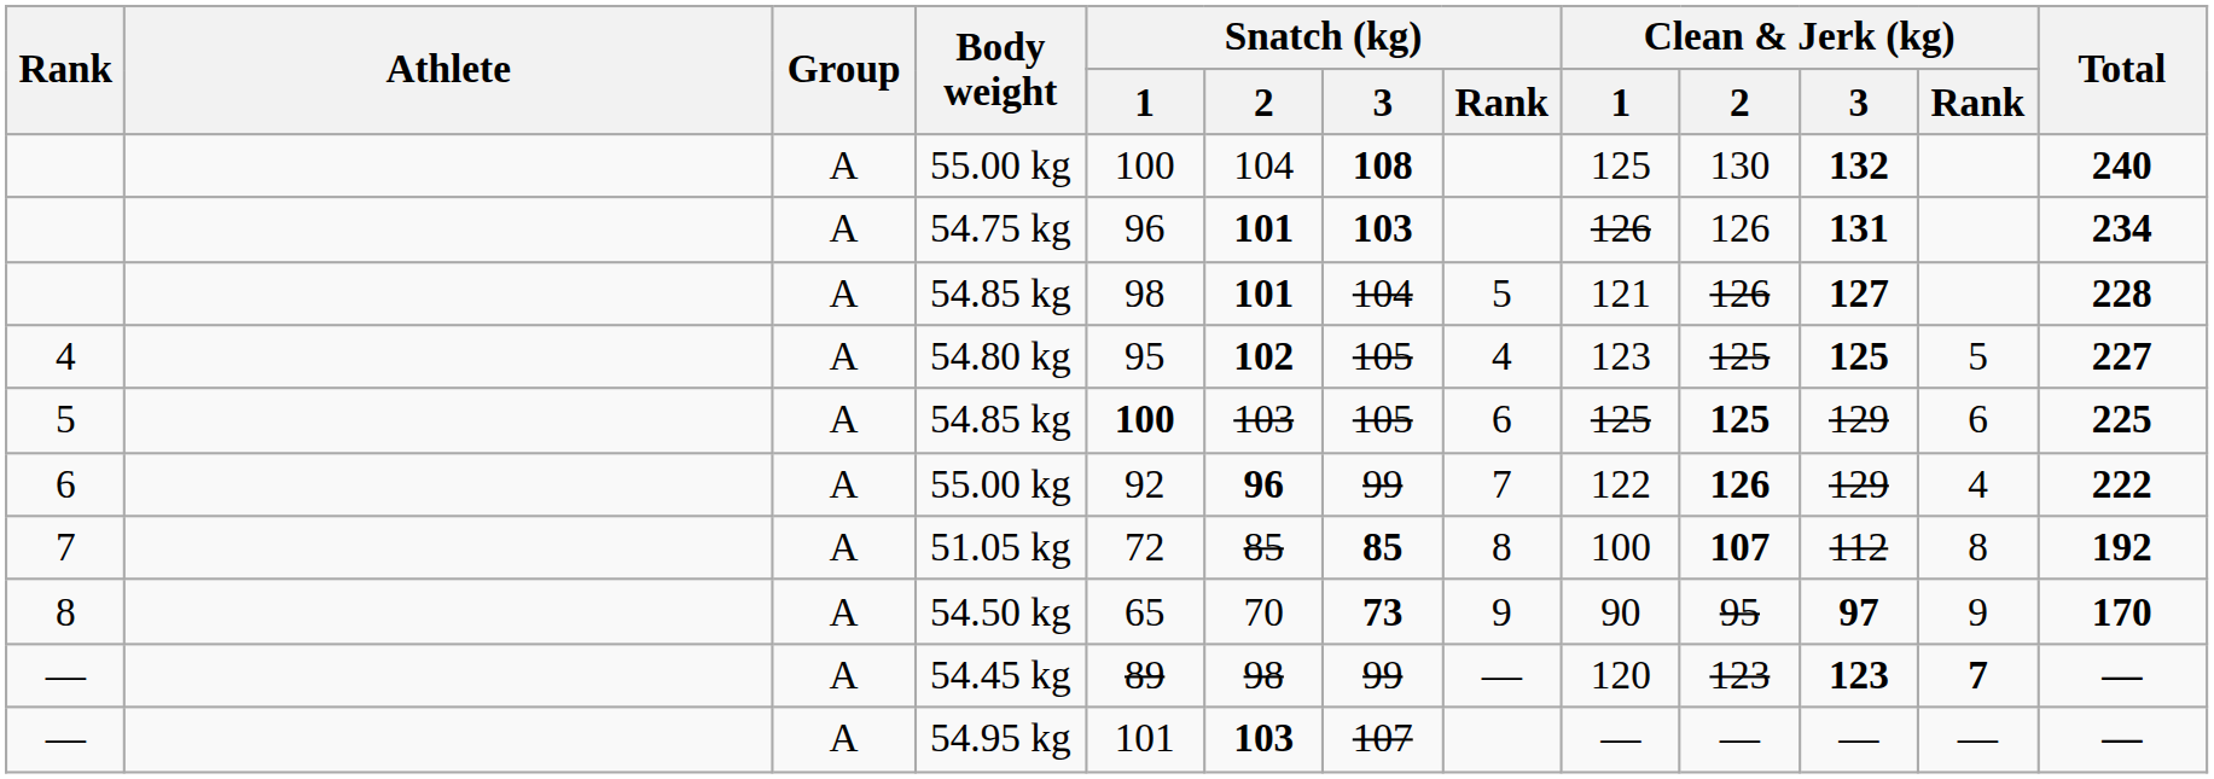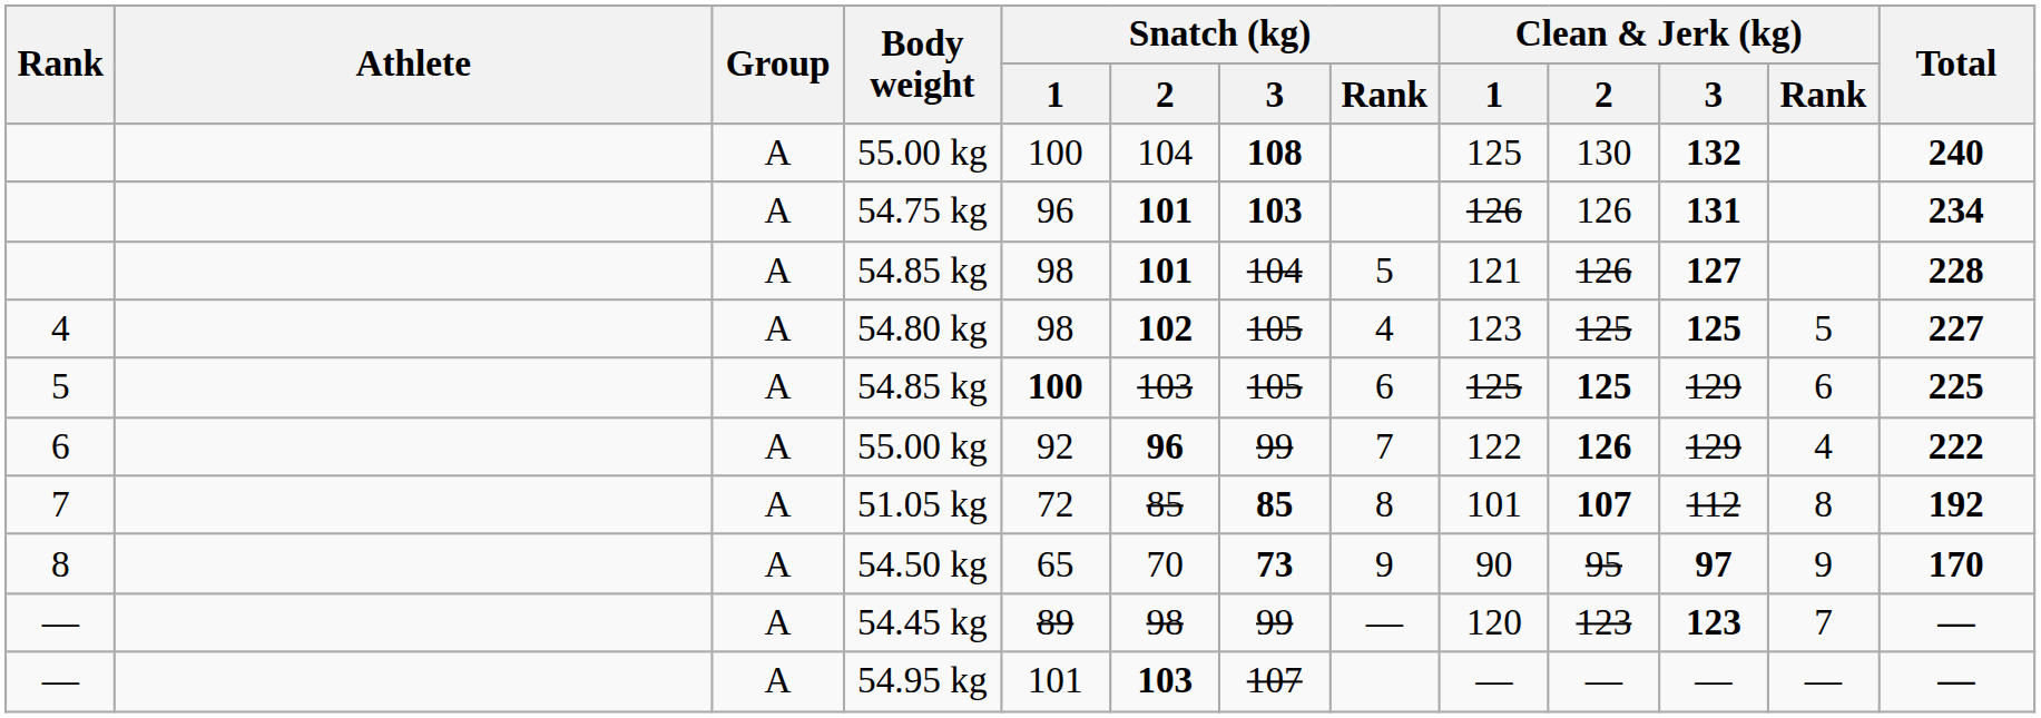54.80 kg | Snatch (kg) / 1: 95 -> 98
51.05 kg | Clean & Jerk (kg) / 1: 100 -> 101
54.45 kg | Clean & Jerk (kg) / Rank: bold -> normal
